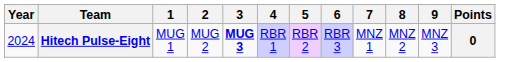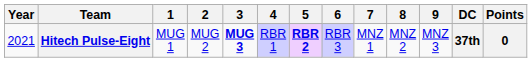+ column: DC | 37th
Hitech Pulse-Eight | Year: 2024 -> 2021
Hitech Pulse-Eight | 5: normal -> bold
